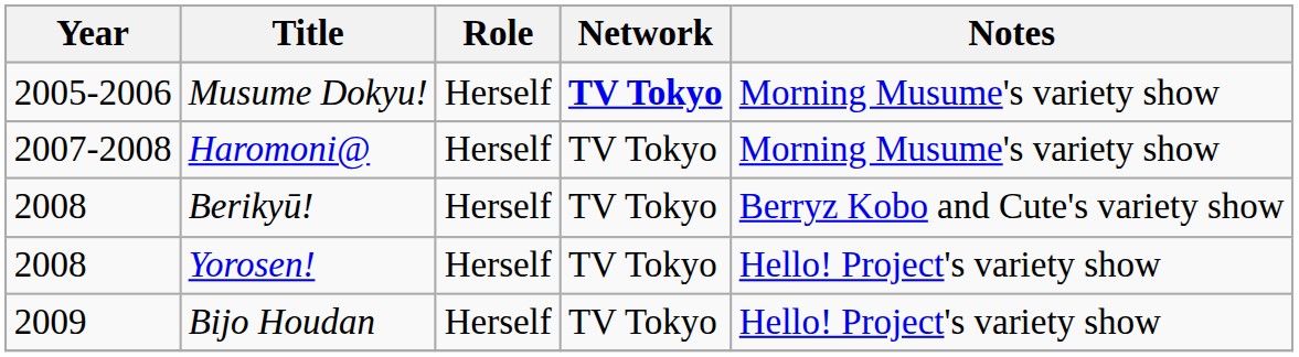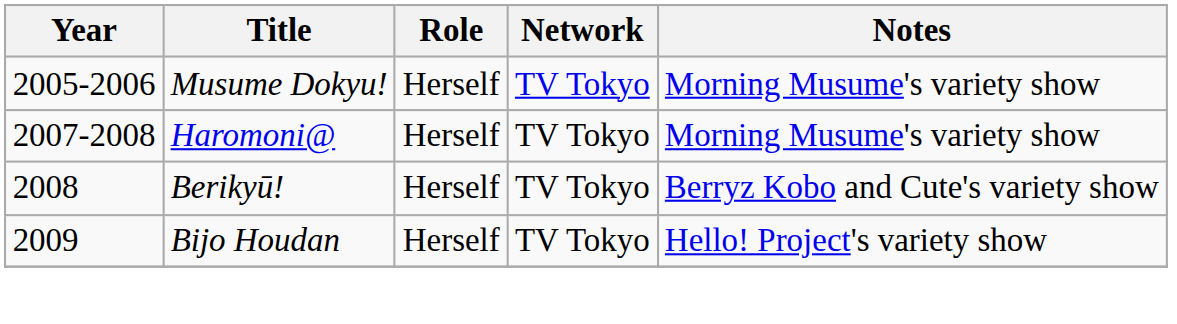Musume Dokyu! | Network: bold -> normal
- row: 2008 | Yorosen! | Herself | TV Tokyo | Hello! Project's variety show
